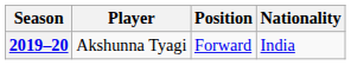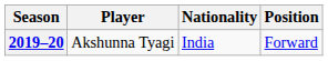columns swapped: Nationality <-> Position
